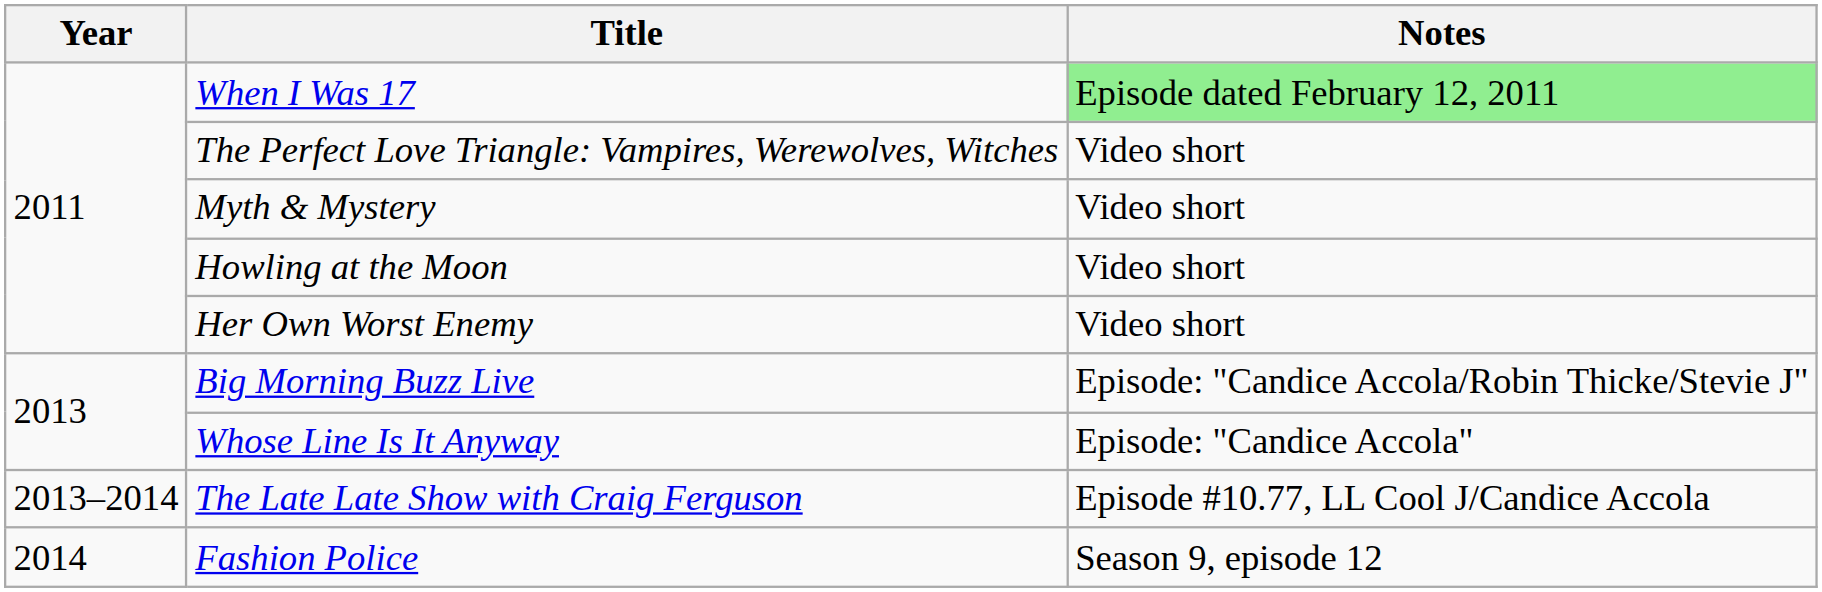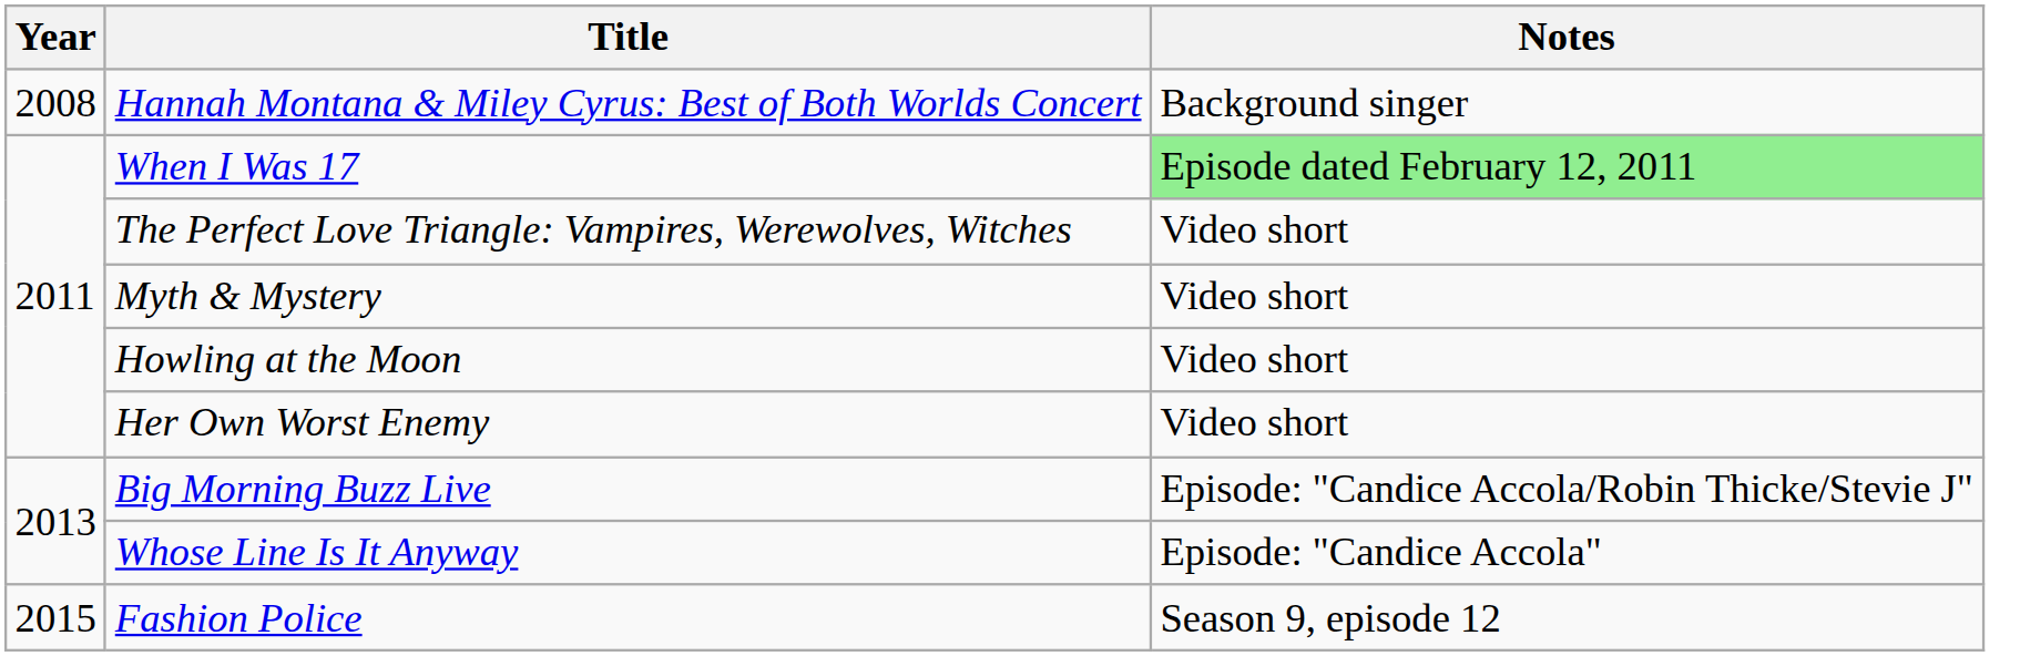+ row: 2008 | Hannah Montana & Miley Cyrus: Best of Both Worlds Concert | Background singer
- row: 2013–2014 | The Late Late Show with Craig Ferguson | Episode #10.77, LL Cool J/Candice Accola
Fashion Police | Year: 2014 -> 2015
